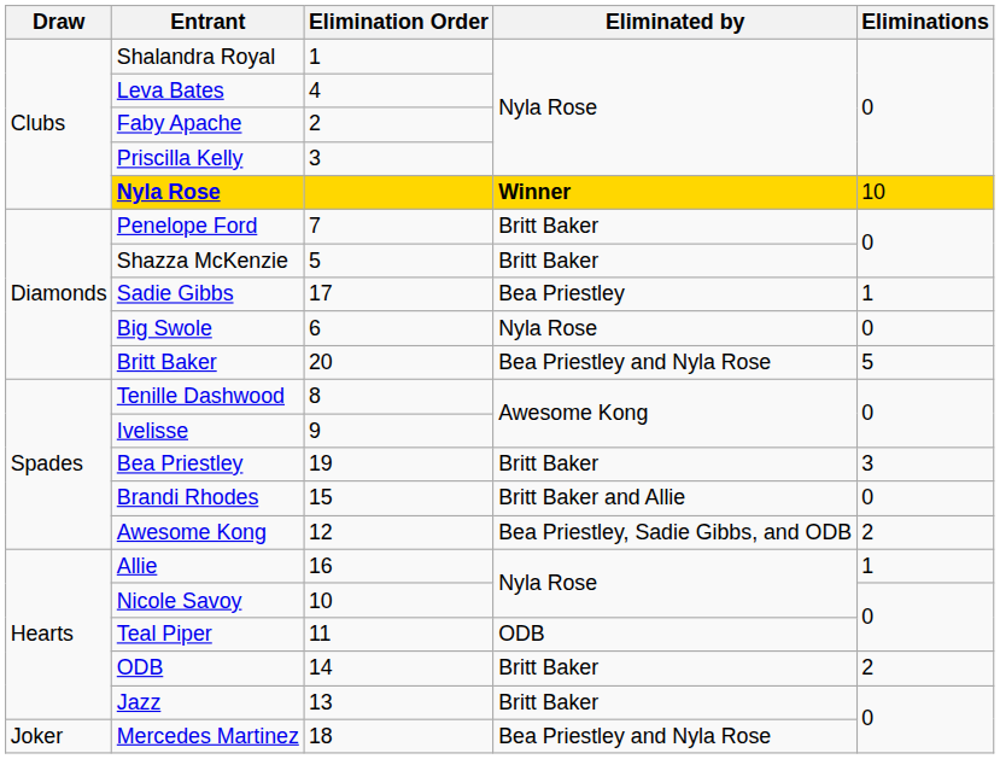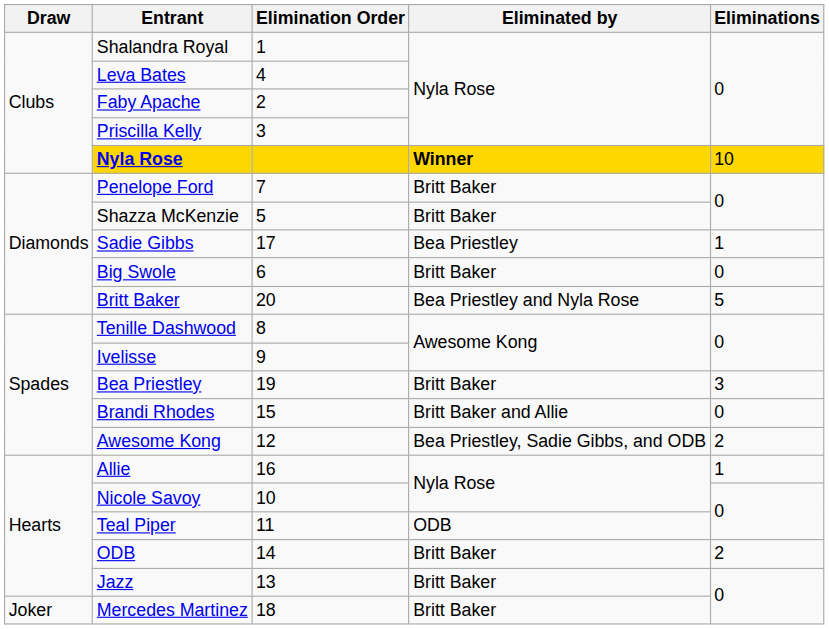Big Swole | Eliminated by: Nyla Rose -> Britt Baker
Mercedes Martinez | Eliminated by: Bea Priestley and Nyla Rose -> Britt Baker
